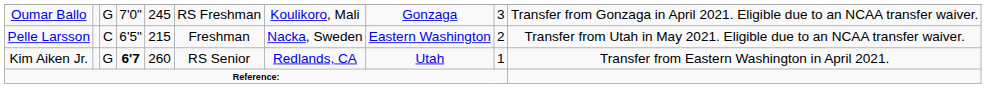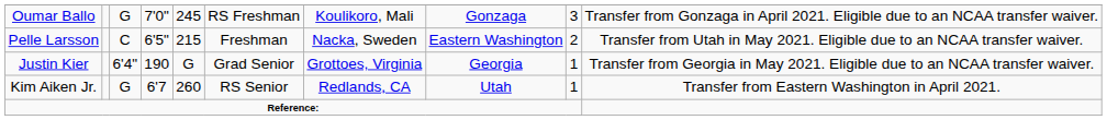+ row: Justin Kier | 6'4" | 190 | G | Grad Senior | Grottoes, Virginia | Georgia | 1 | Transfer from Georgia in May 2021. Eligible due to an NCAA transfer waiver.
Kim Aiken Jr. | column 4: bold -> normal
